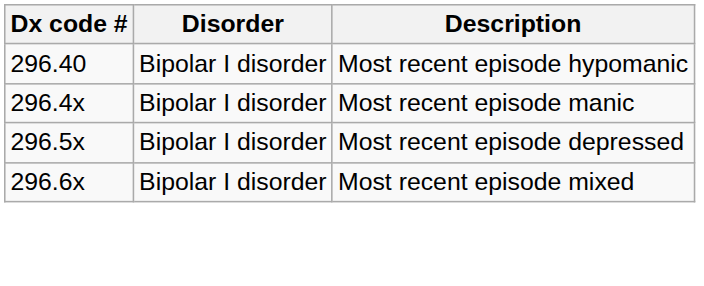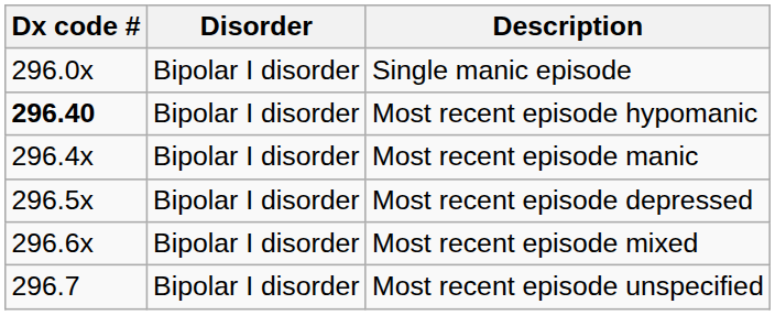+ row: 296.0x | Bipolar I disorder | Single manic episode
Most recent episode hypomanic | Dx code #: normal -> bold
+ row: 296.7 | Bipolar I disorder | Most recent episode unspecified
